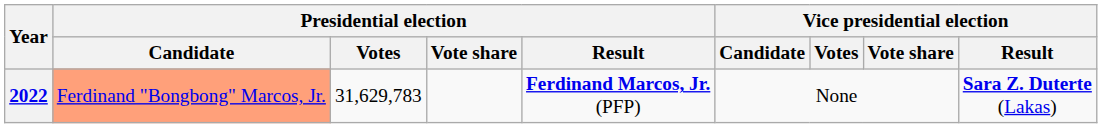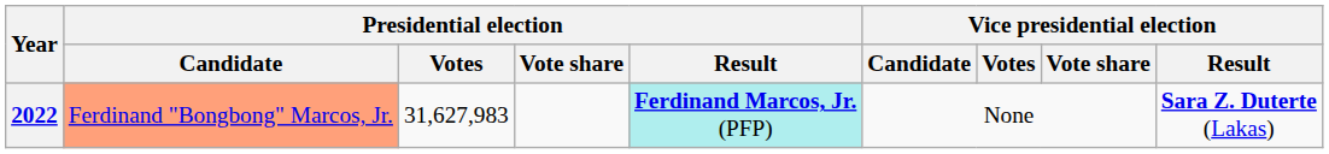2022 | Presidential election / Votes: 31,629,783 -> 31,627,983
2022 | Presidential election / Result: no background -> paleturquoise background
